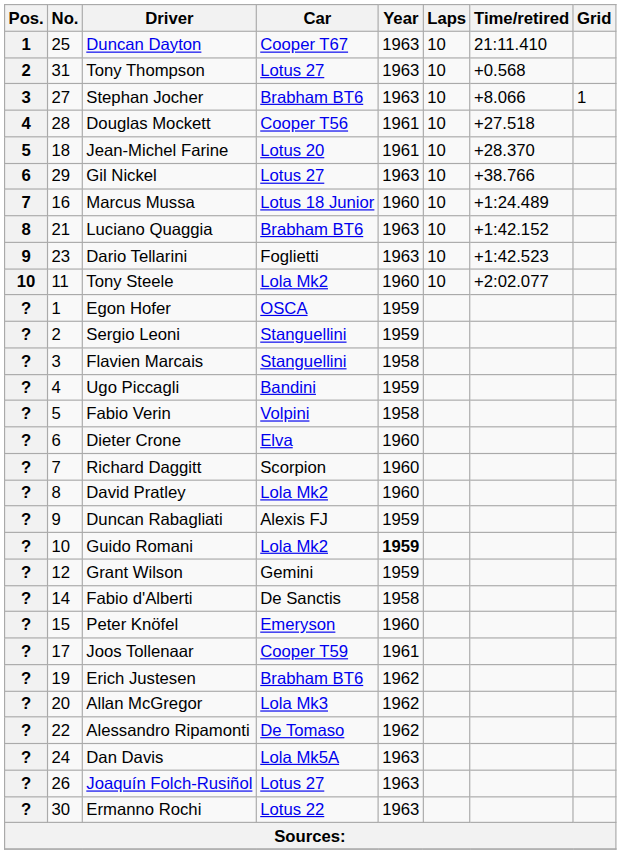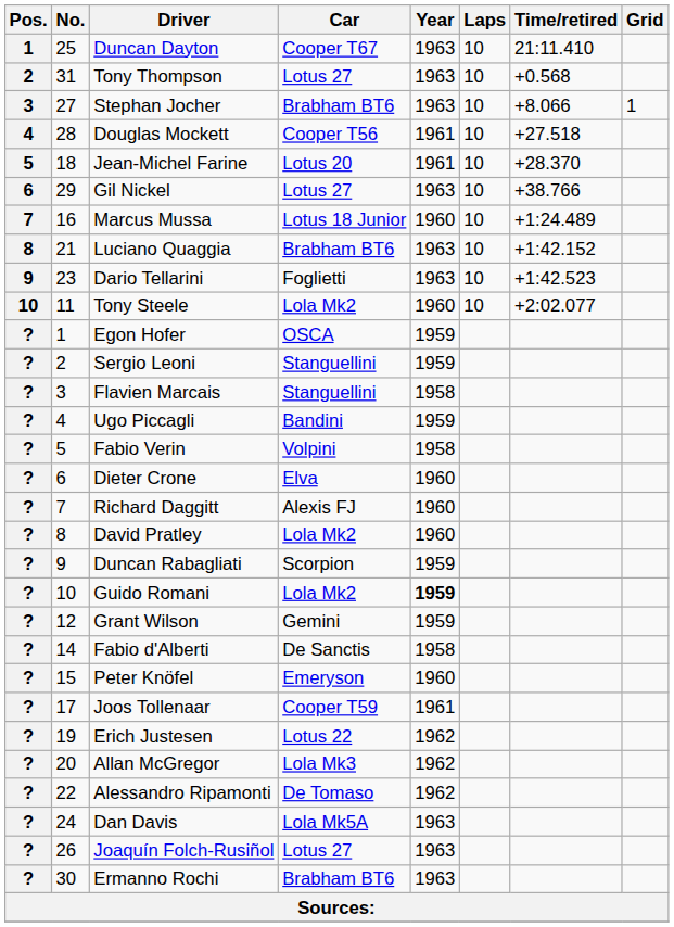Richard Daggitt | Car: Scorpion -> Alexis FJ
Duncan Rabagliati | Car: Alexis FJ -> Scorpion
Erich Justesen | Car: Brabham BT6 -> Lotus 22
Ermanno Rochi | Car: Lotus 22 -> Brabham BT6
